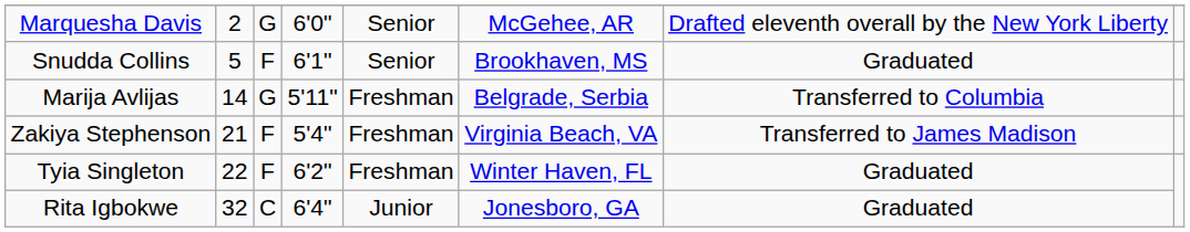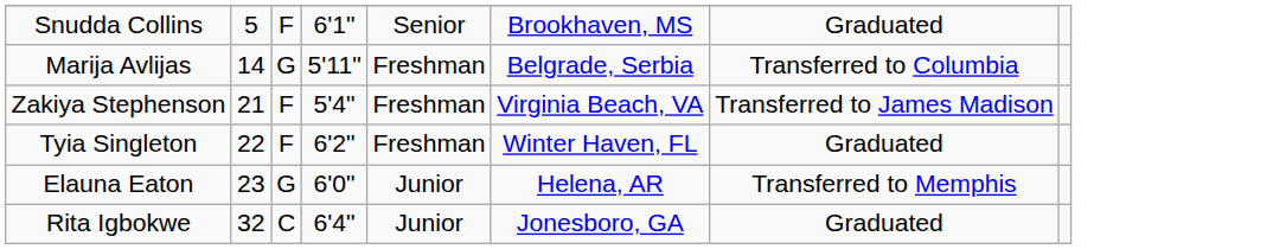- row: Marquesha Davis | 2 | G | 6'0" | Senior | McGehee, AR | Drafted eleventh overall by the New York Liberty
+ row: Elauna Eaton | 23 | G | 6'0" | Junior | Helena, AR | Transferred to Memphis
